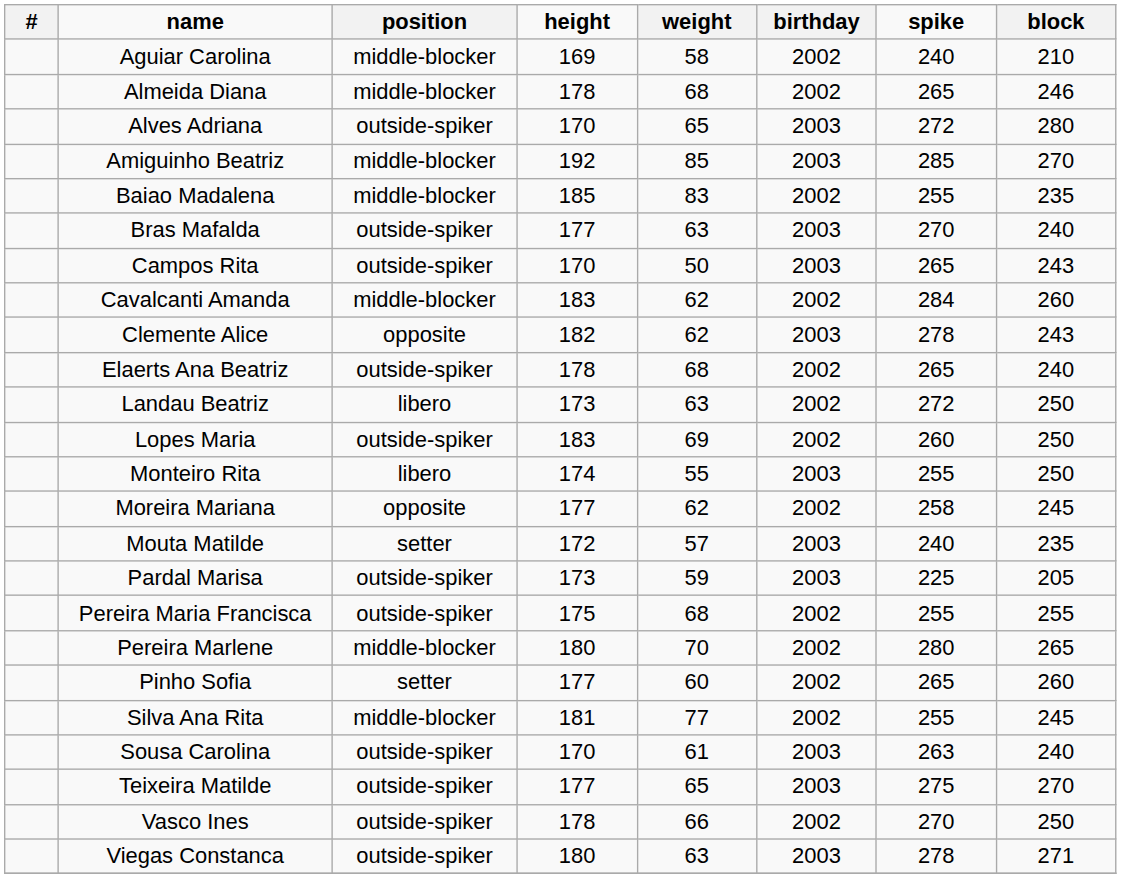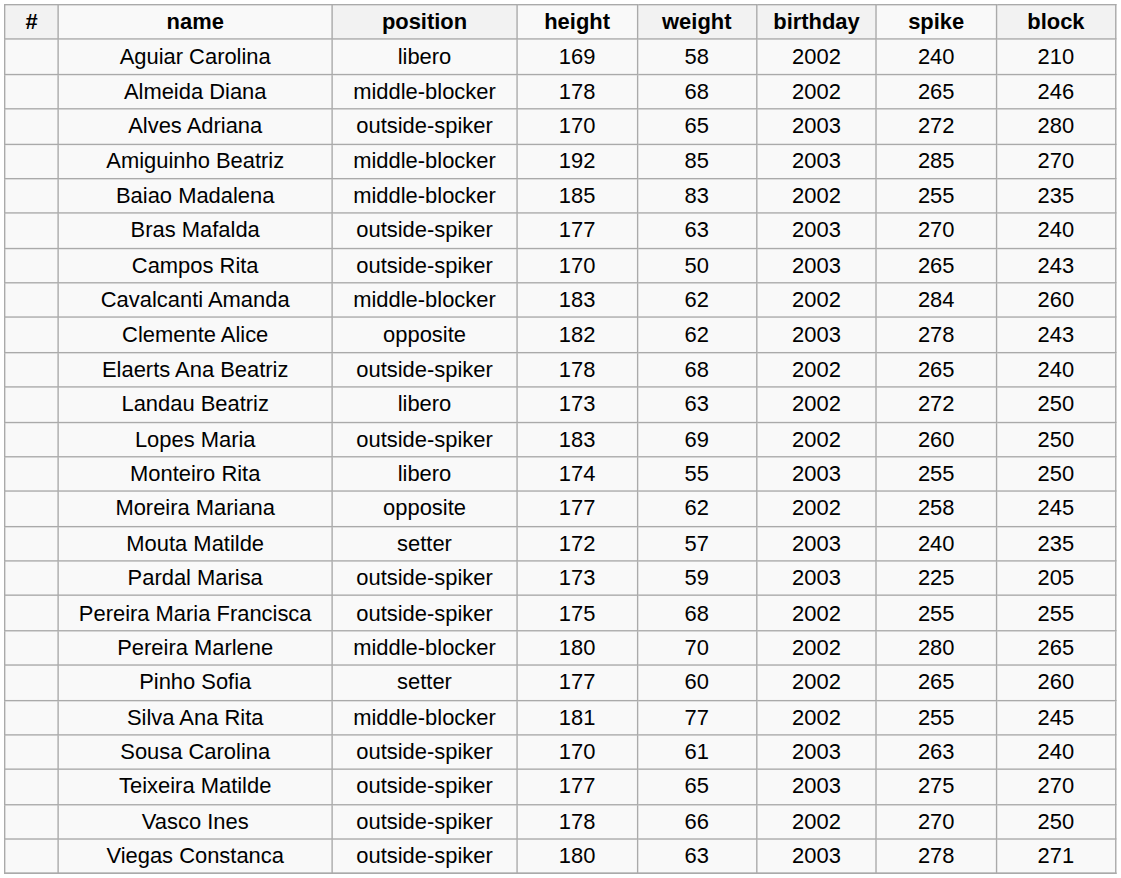Aguiar Carolina | position: middle-blocker -> libero
